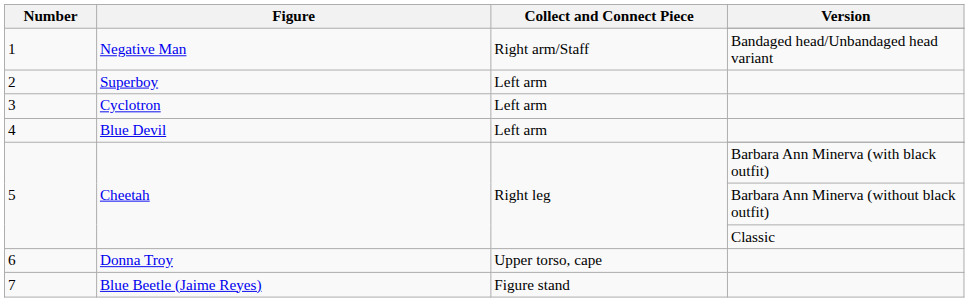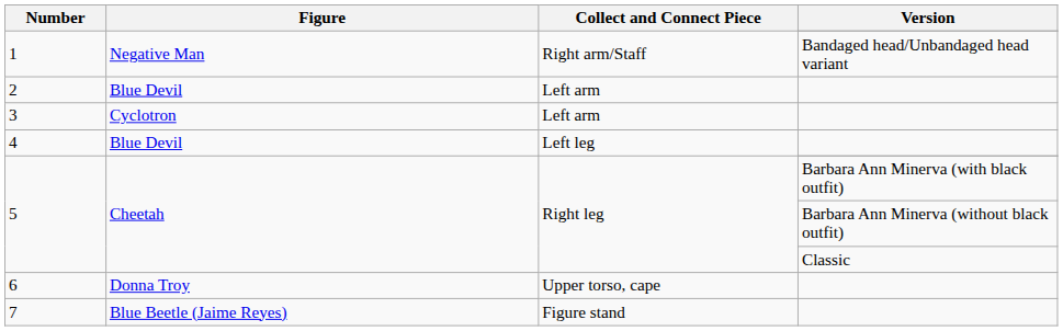2 | Figure: Superboy -> Blue Devil
4 | Collect and Connect Piece: Left arm -> Left leg
